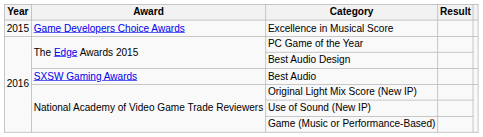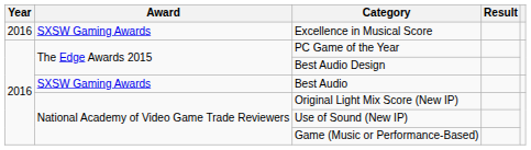Excellence in Musical Score | Year: 2015 -> 2016
Excellence in Musical Score | Award: Game Developers Choice Awards -> SXSW Gaming Awards
